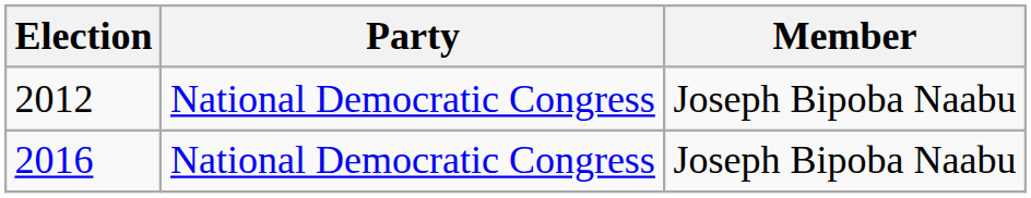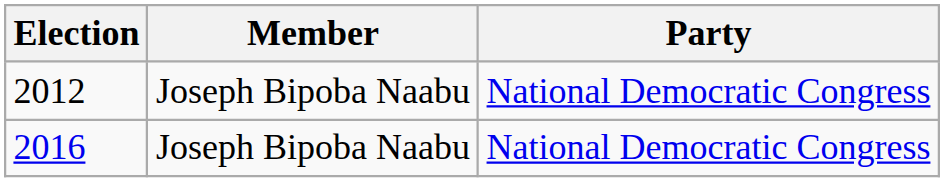columns swapped: Member <-> Party
